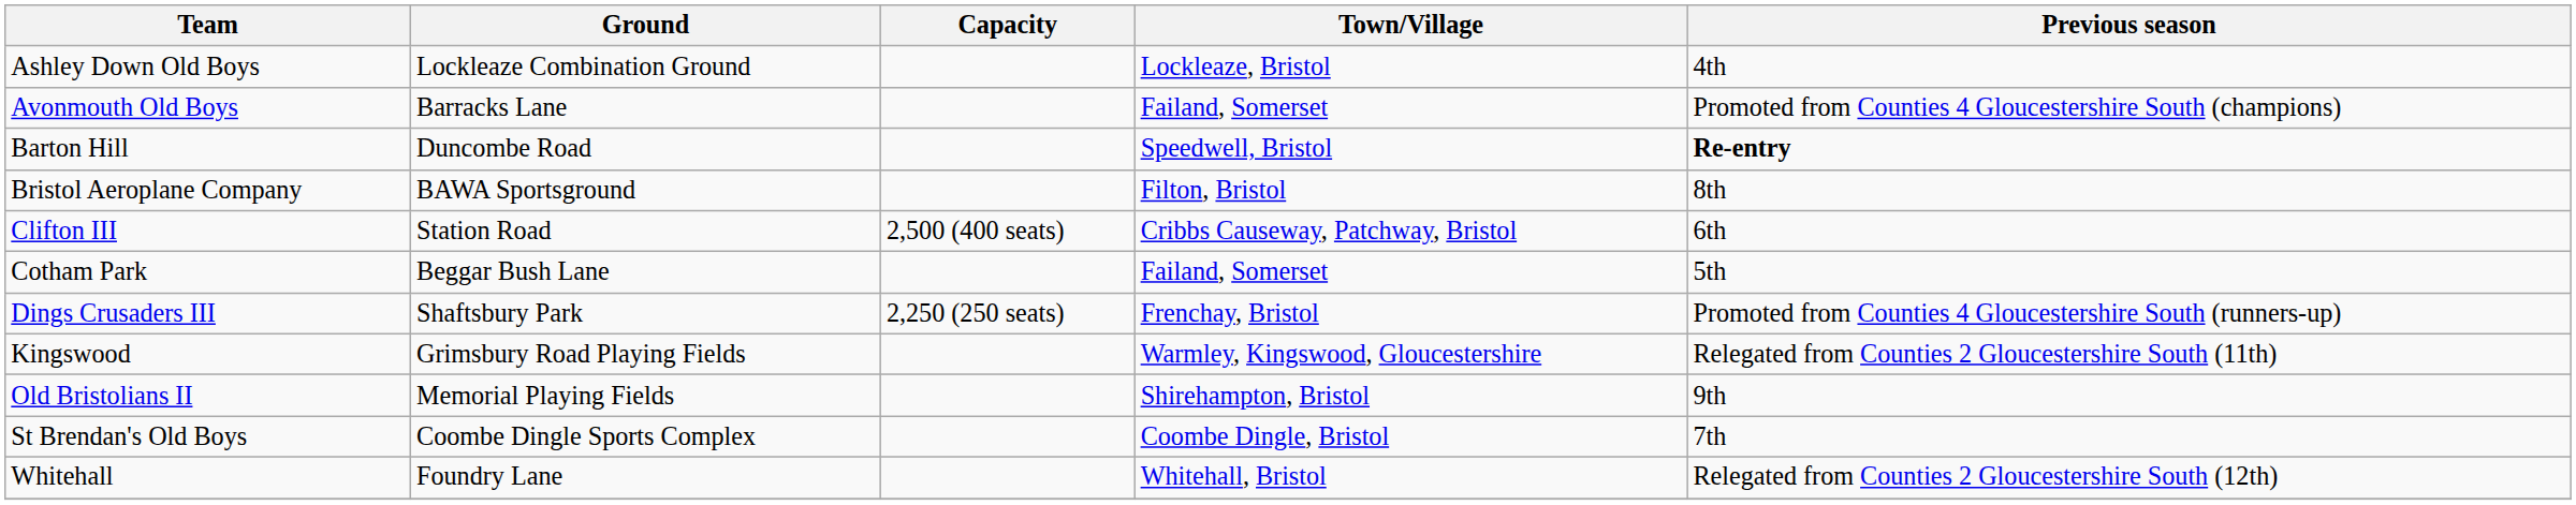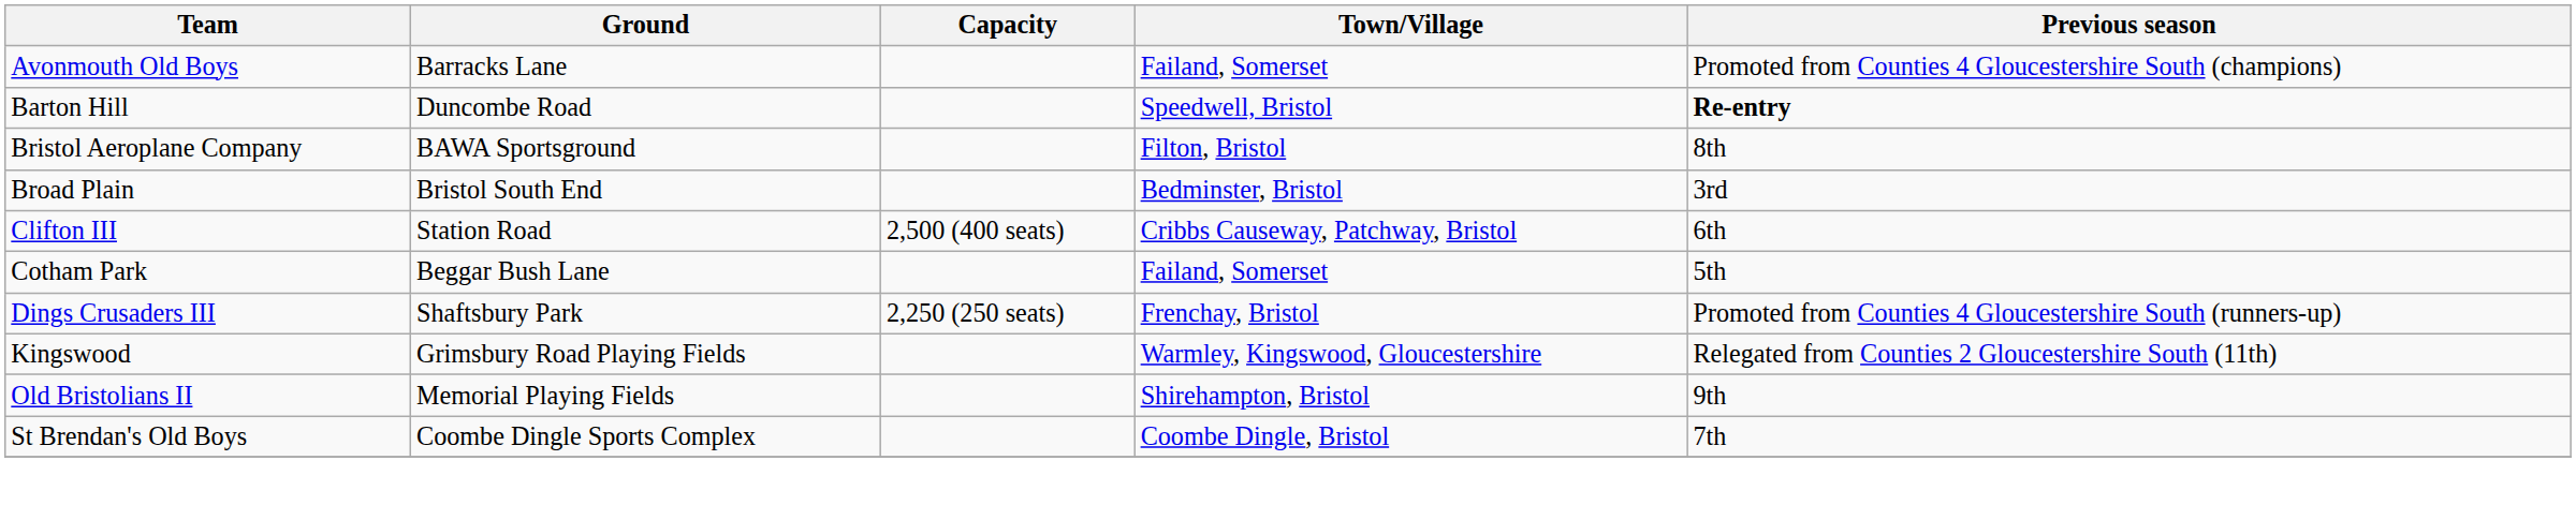- row: Ashley Down Old Boys | Lockleaze Combination Ground | Lockleaze, Bristol | 4th
+ row: Broad Plain | Bristol South End | Bedminster, Bristol | 3rd
- row: Whitehall | Foundry Lane | Whitehall, Bristol | Relegated from Counties 2 Gloucestershire South (12th)
